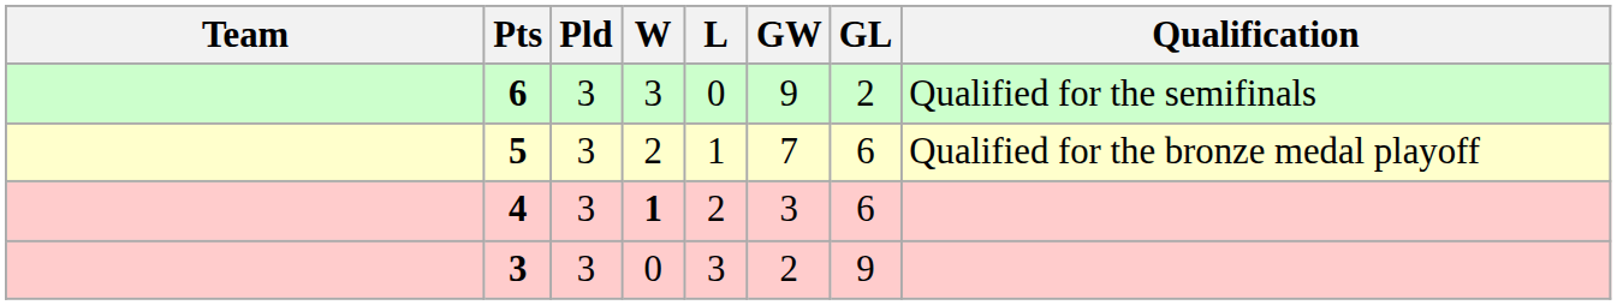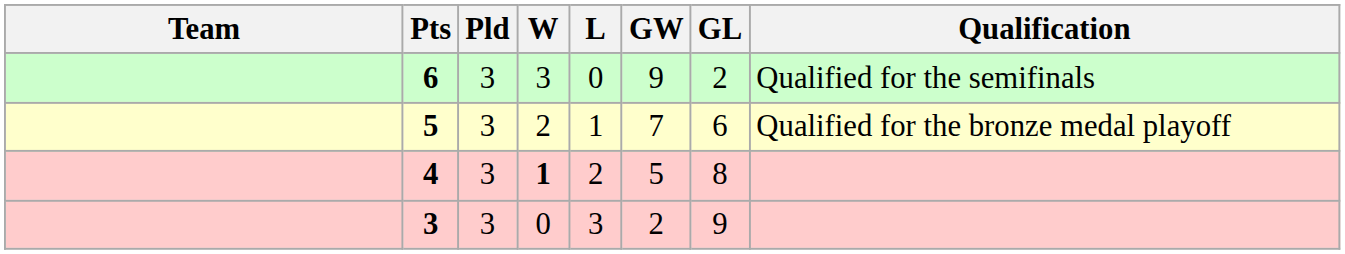4 | GW: 3 -> 5
4 | GL: 6 -> 8
